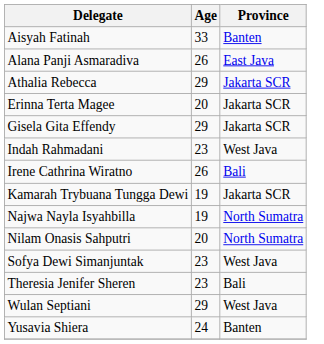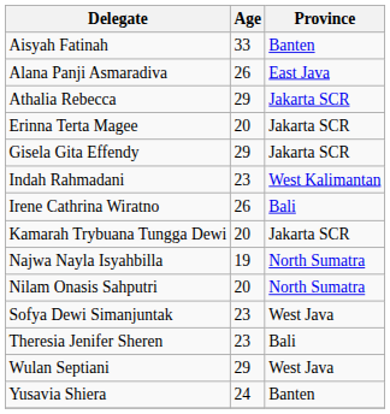Indah Rahmadani | Province: West Java -> West Kalimantan
Kamarah Trybuana Tungga Dewi | Age: 19 -> 20
